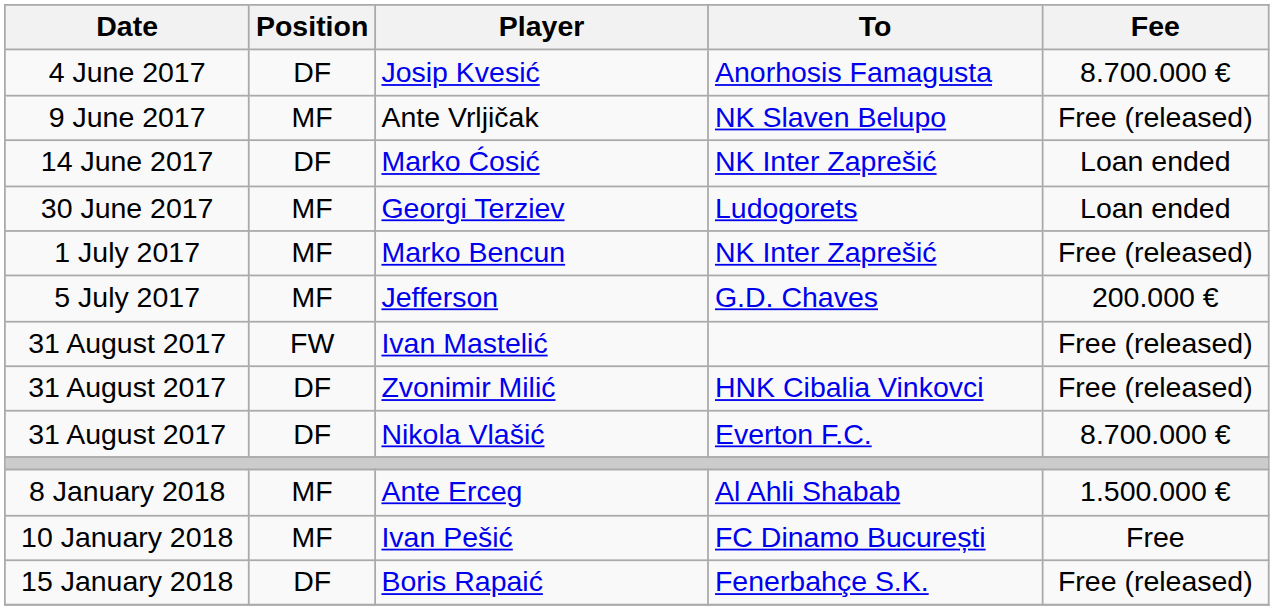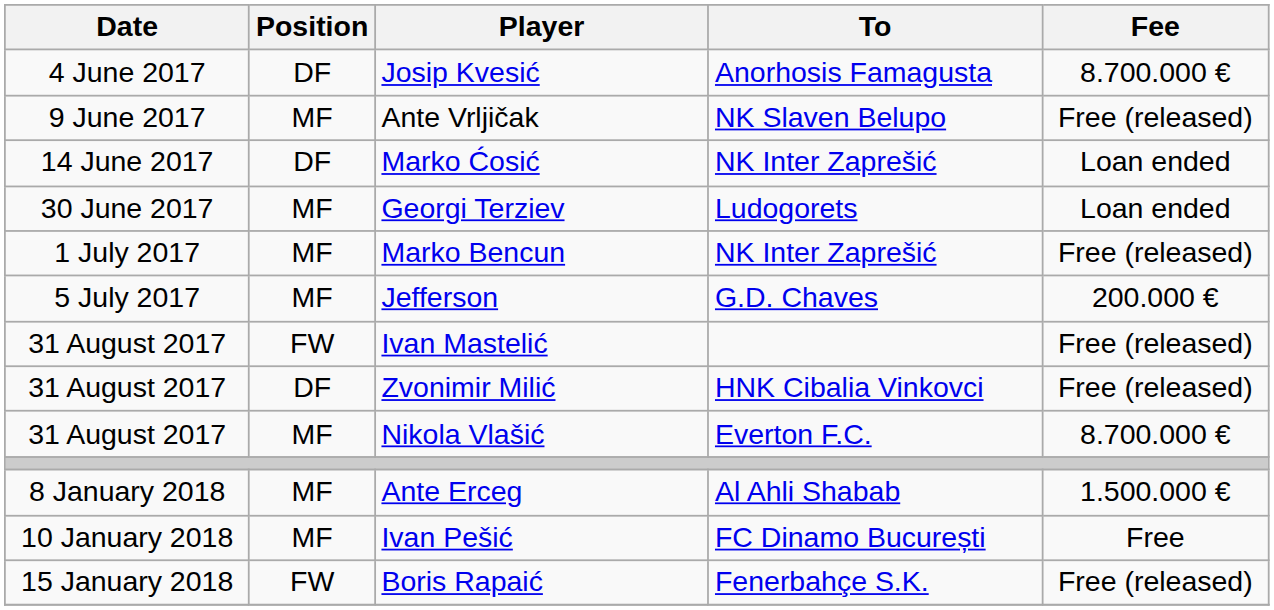Nikola Vlašić | Position: DF -> MF
Boris Rapaić | Position: DF -> FW
